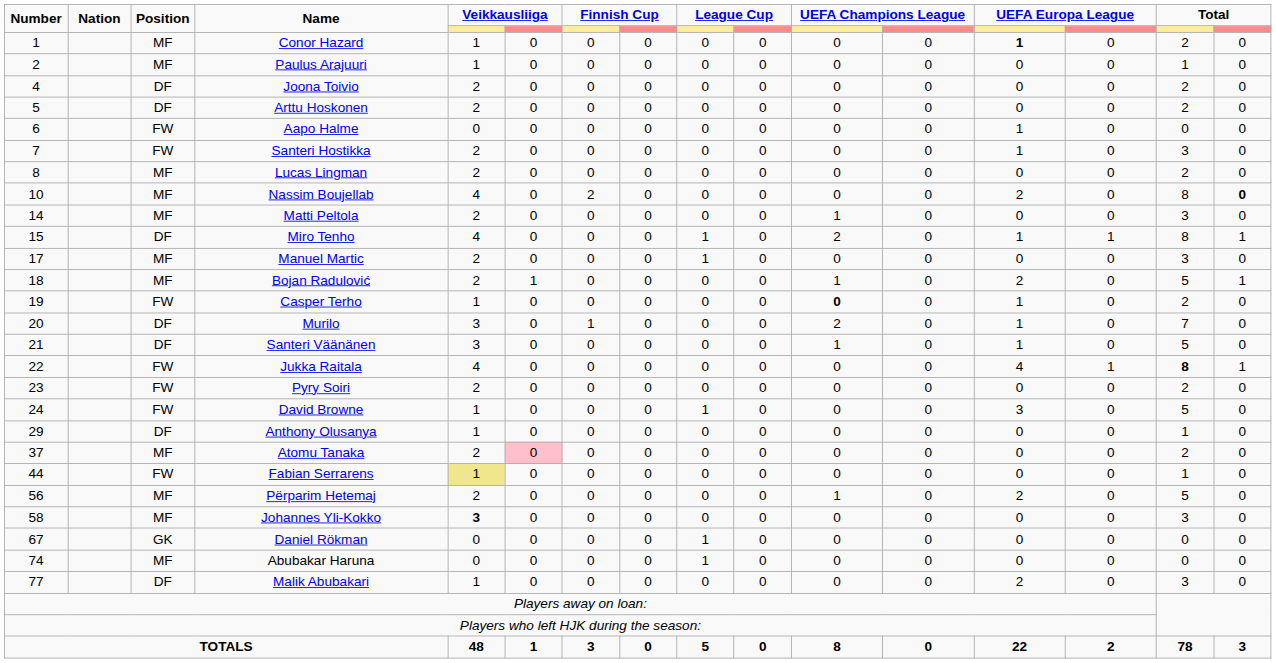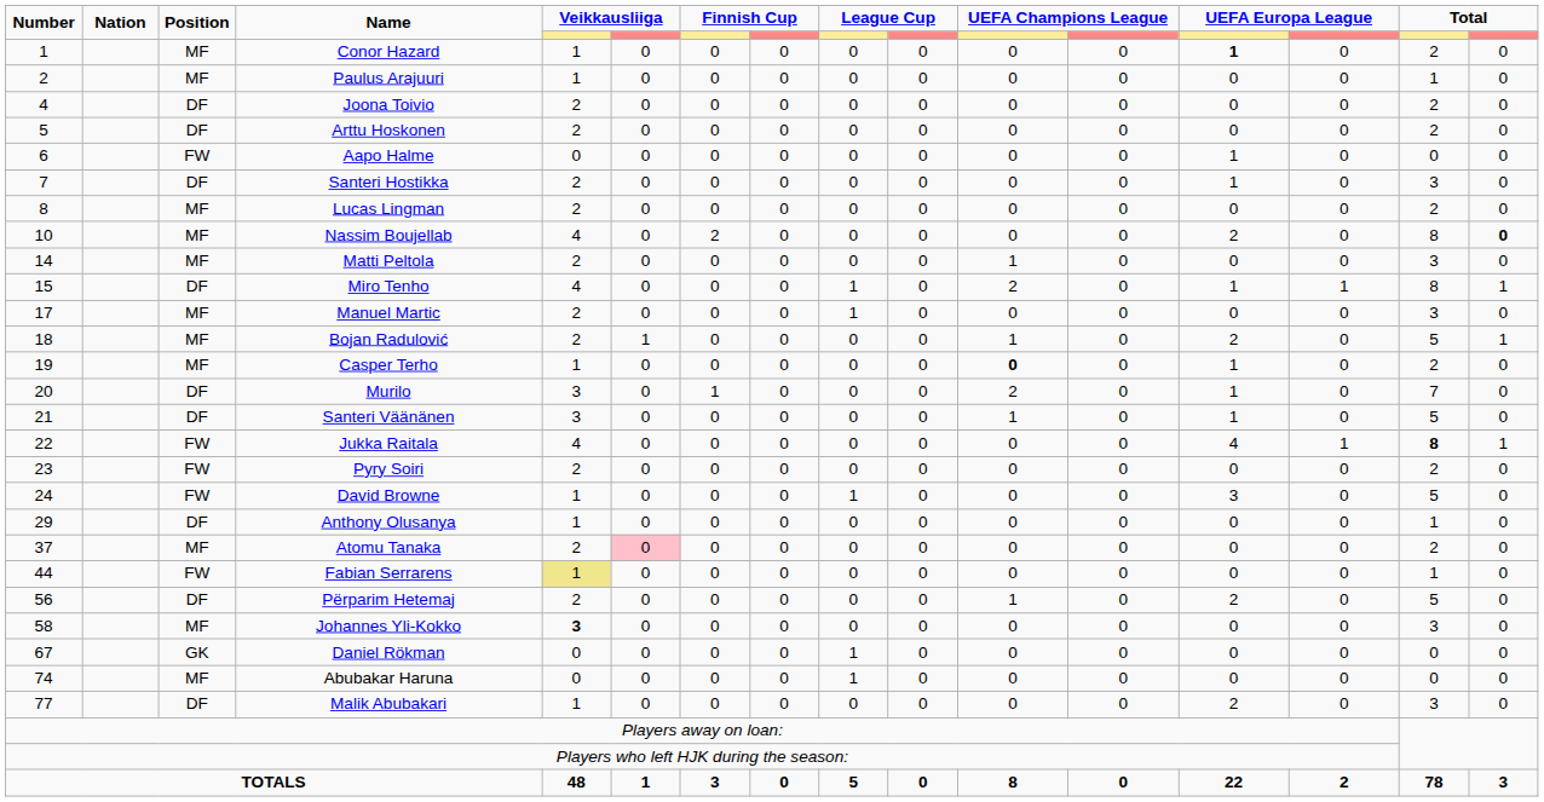Santeri Hostikka | Position: FW -> DF
Casper Terho | Position: FW -> MF
Përparim Hetemaj | Position: MF -> DF
